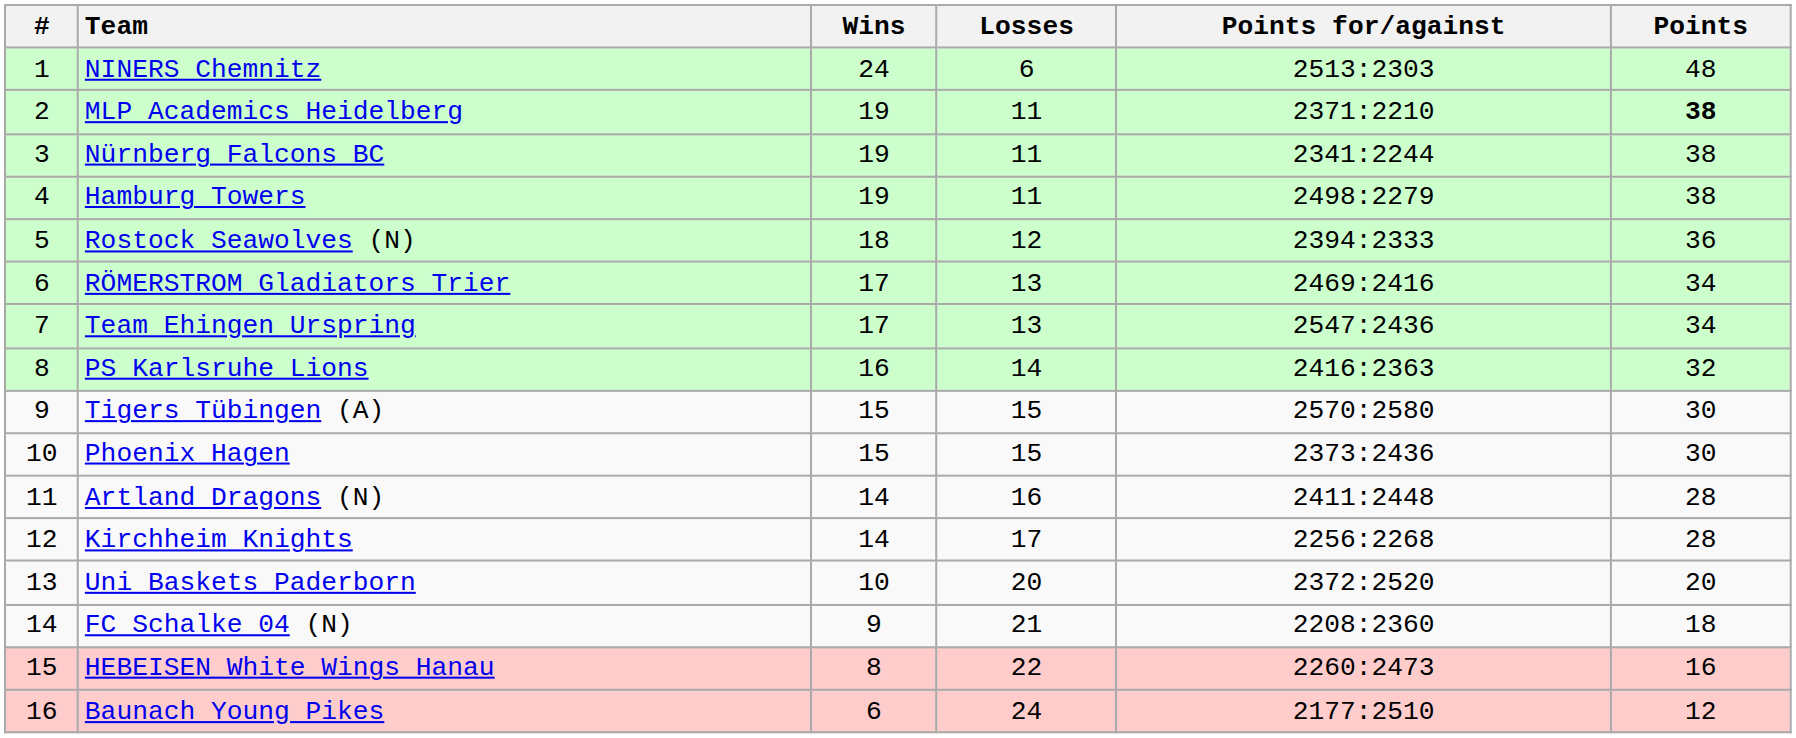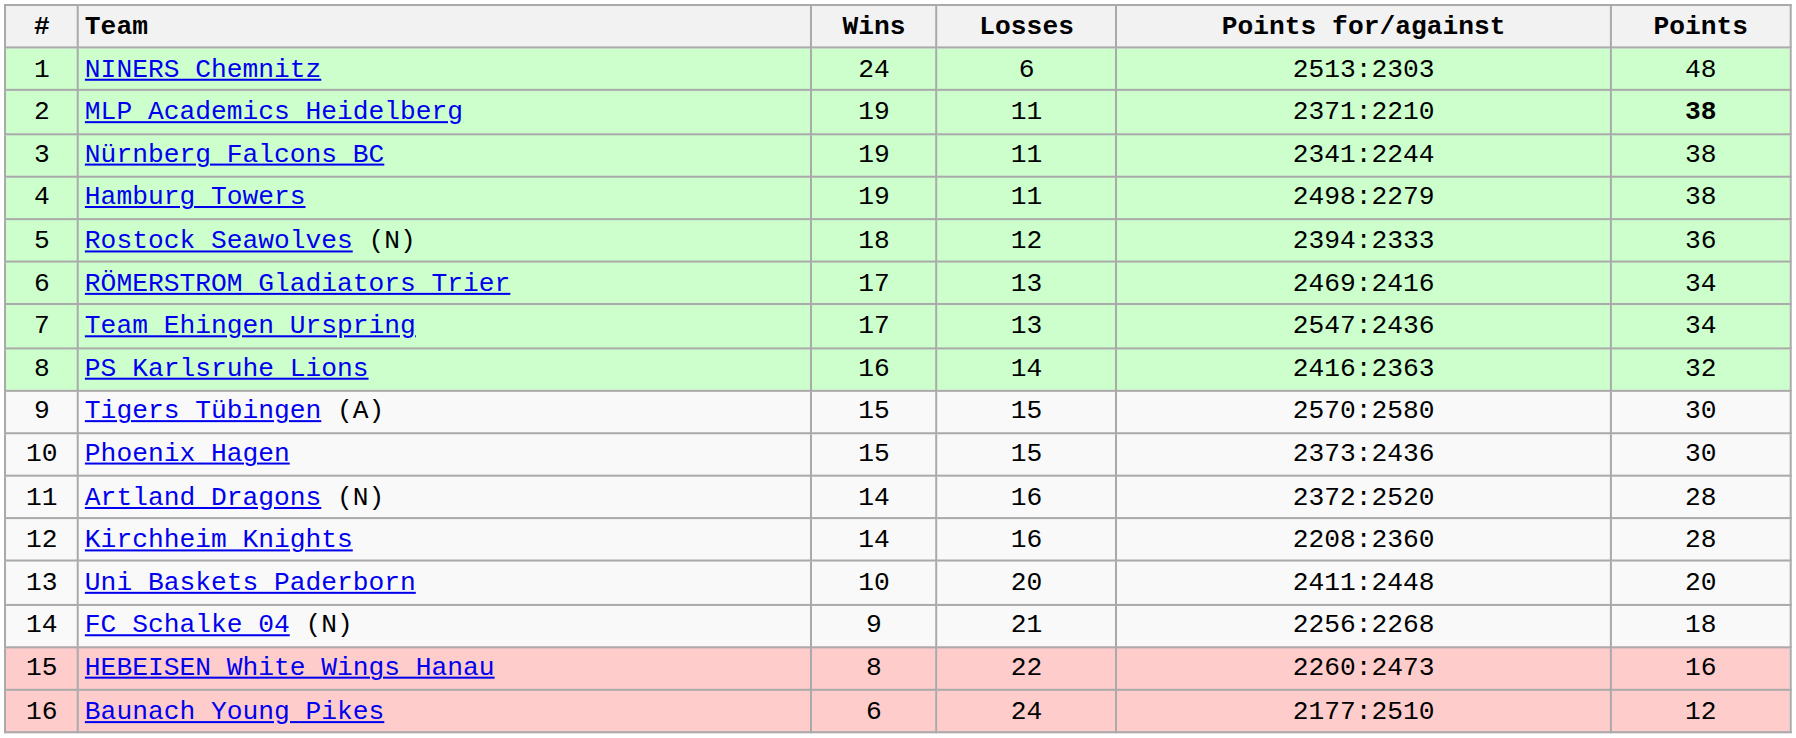Artland Dragons (N) | Points for/against: 2411:2448 -> 2372:2520
Kirchheim Knights | Losses: 17 -> 16
Kirchheim Knights | Points for/against: 2256:2268 -> 2208:2360
Uni Baskets Paderborn | Points for/against: 2372:2520 -> 2411:2448
FC Schalke 04 (N) | Points for/against: 2208:2360 -> 2256:2268
